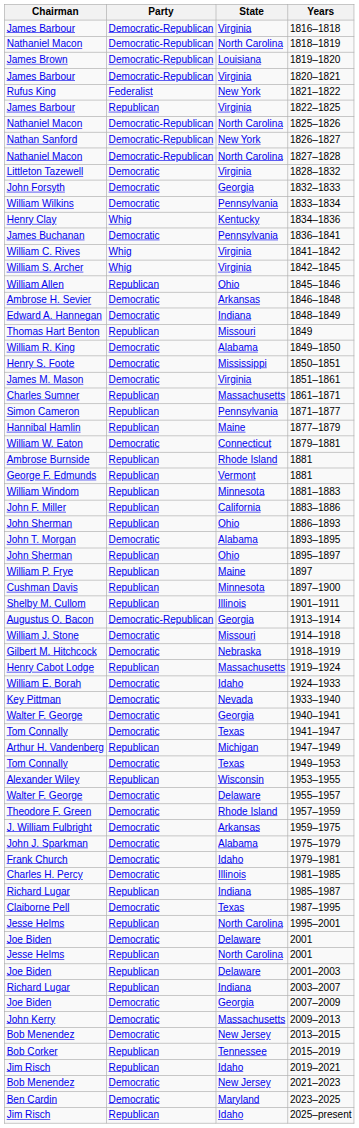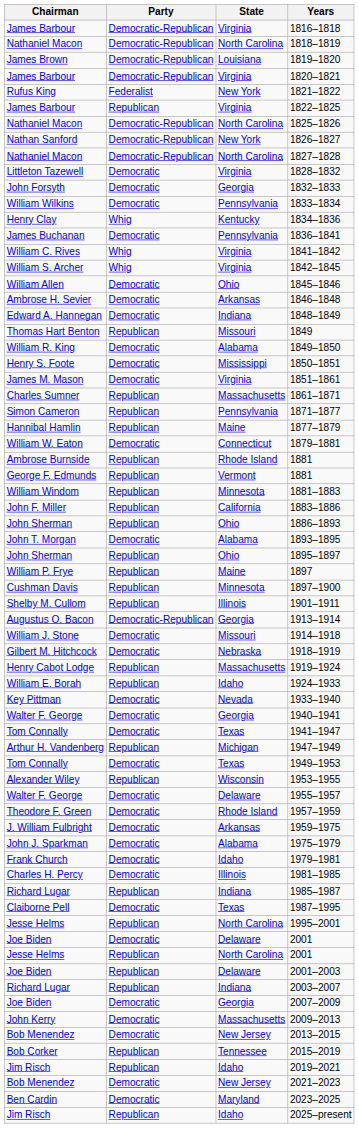1845–1846 | Party: Republican -> Democratic
1924–1933 | Party: Democratic -> Republican
